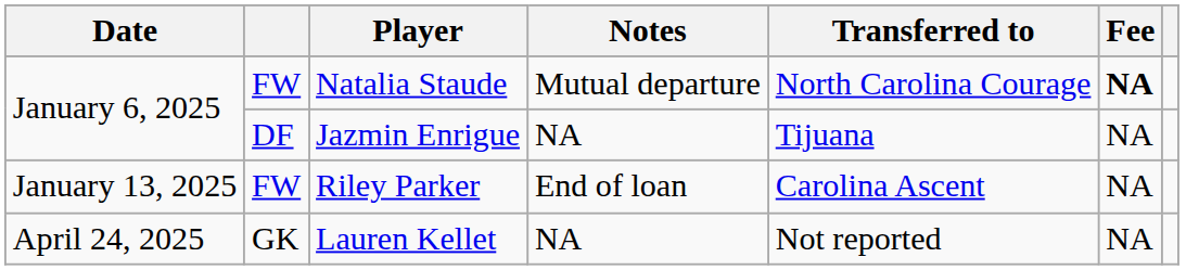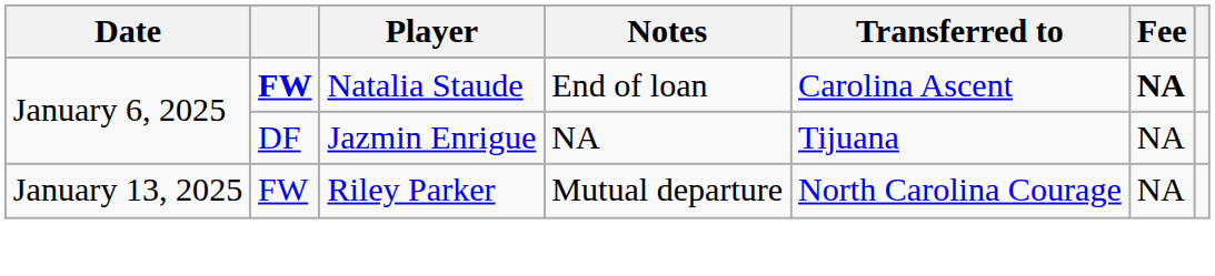Natalia Staude | column 2: normal -> bold
Natalia Staude | Notes: Mutual departure -> End of loan
Natalia Staude | Transferred to: North Carolina Courage -> Carolina Ascent
Riley Parker | Notes: End of loan -> Mutual departure
Riley Parker | Transferred to: Carolina Ascent -> North Carolina Courage
- row: April 24, 2025 | GK | Lauren Kellet | NA | Not reported | NA
